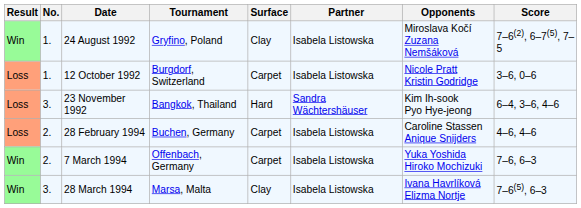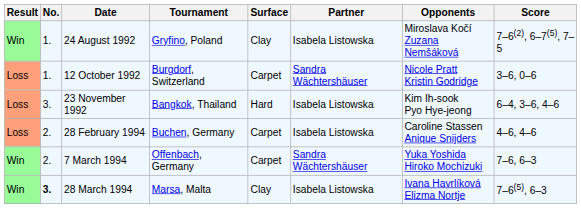12 October 1992 | Partner: Isabela Listowska -> Sandra Wächtershäuser
23 November 1992 | Partner: Sandra Wächtershäuser -> Isabela Listowska
7 March 1994 | Partner: Isabela Listowska -> Sandra Wächtershäuser
28 March 1994 | No.: normal -> bold
